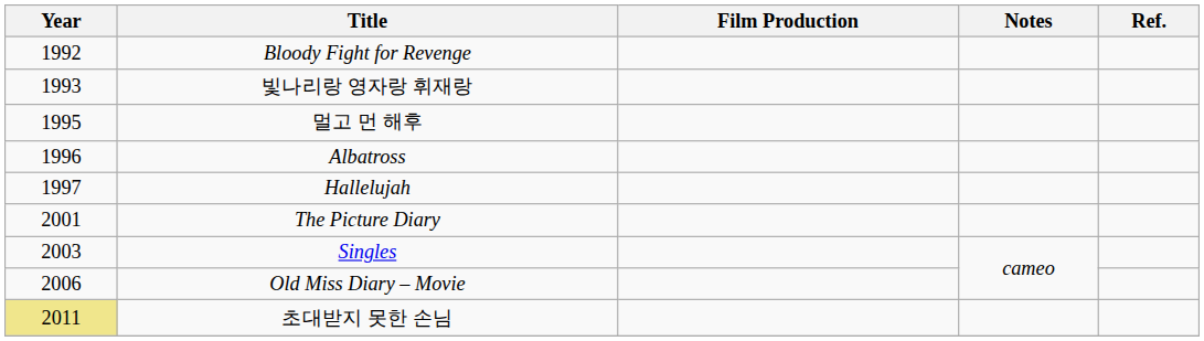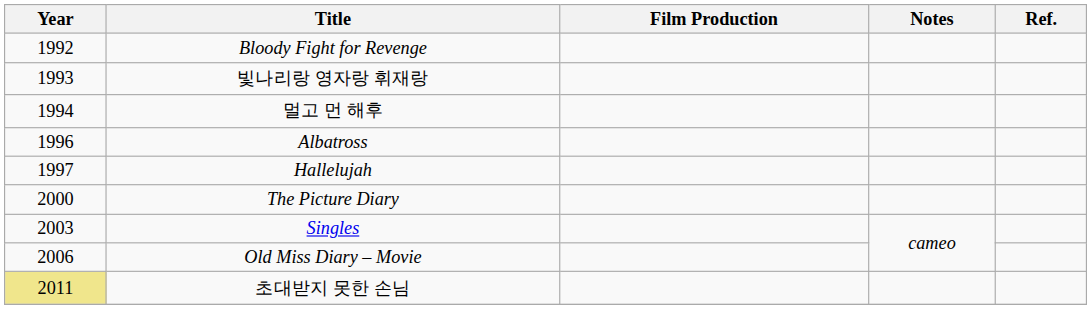멀고 먼 해후 | Year: 1995 -> 1994
The Picture Diary | Year: 2001 -> 2000
